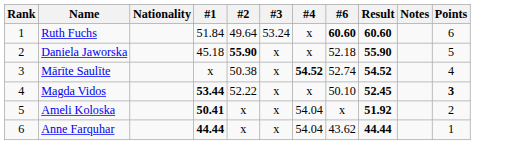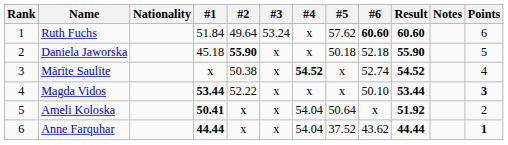+ column: #5 | 57.62 | 50.18 | x | x | 50.64 | 37.52
Magda Vidos | Result: 52.45 -> 53.44
Anne Farquhar | Points: normal -> bold
